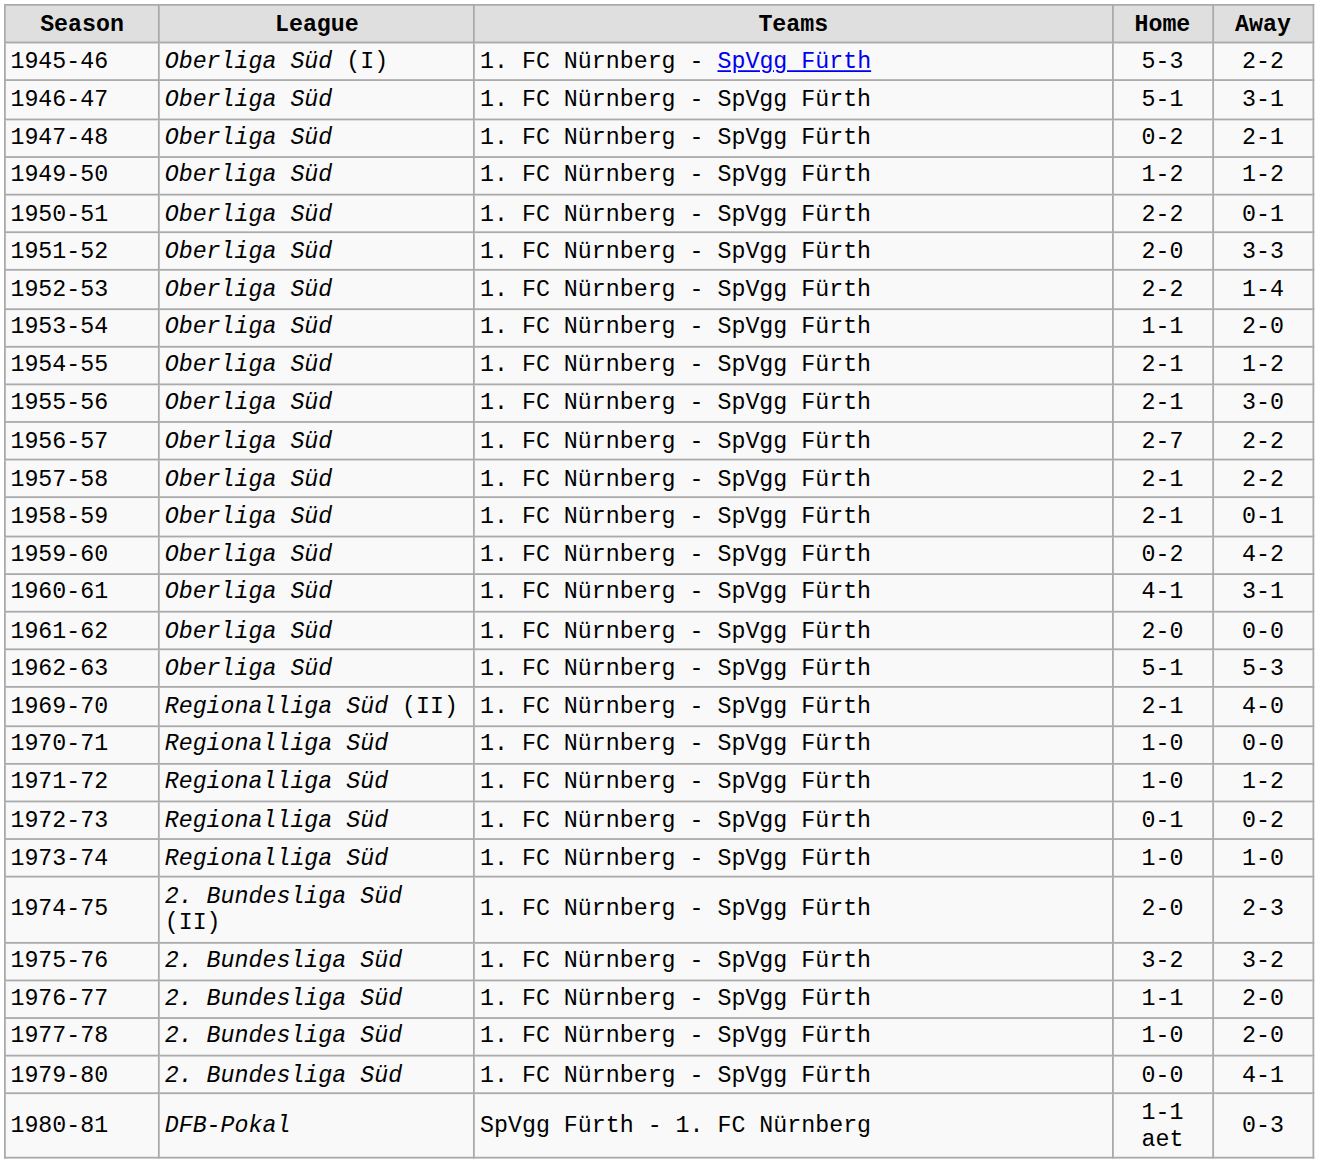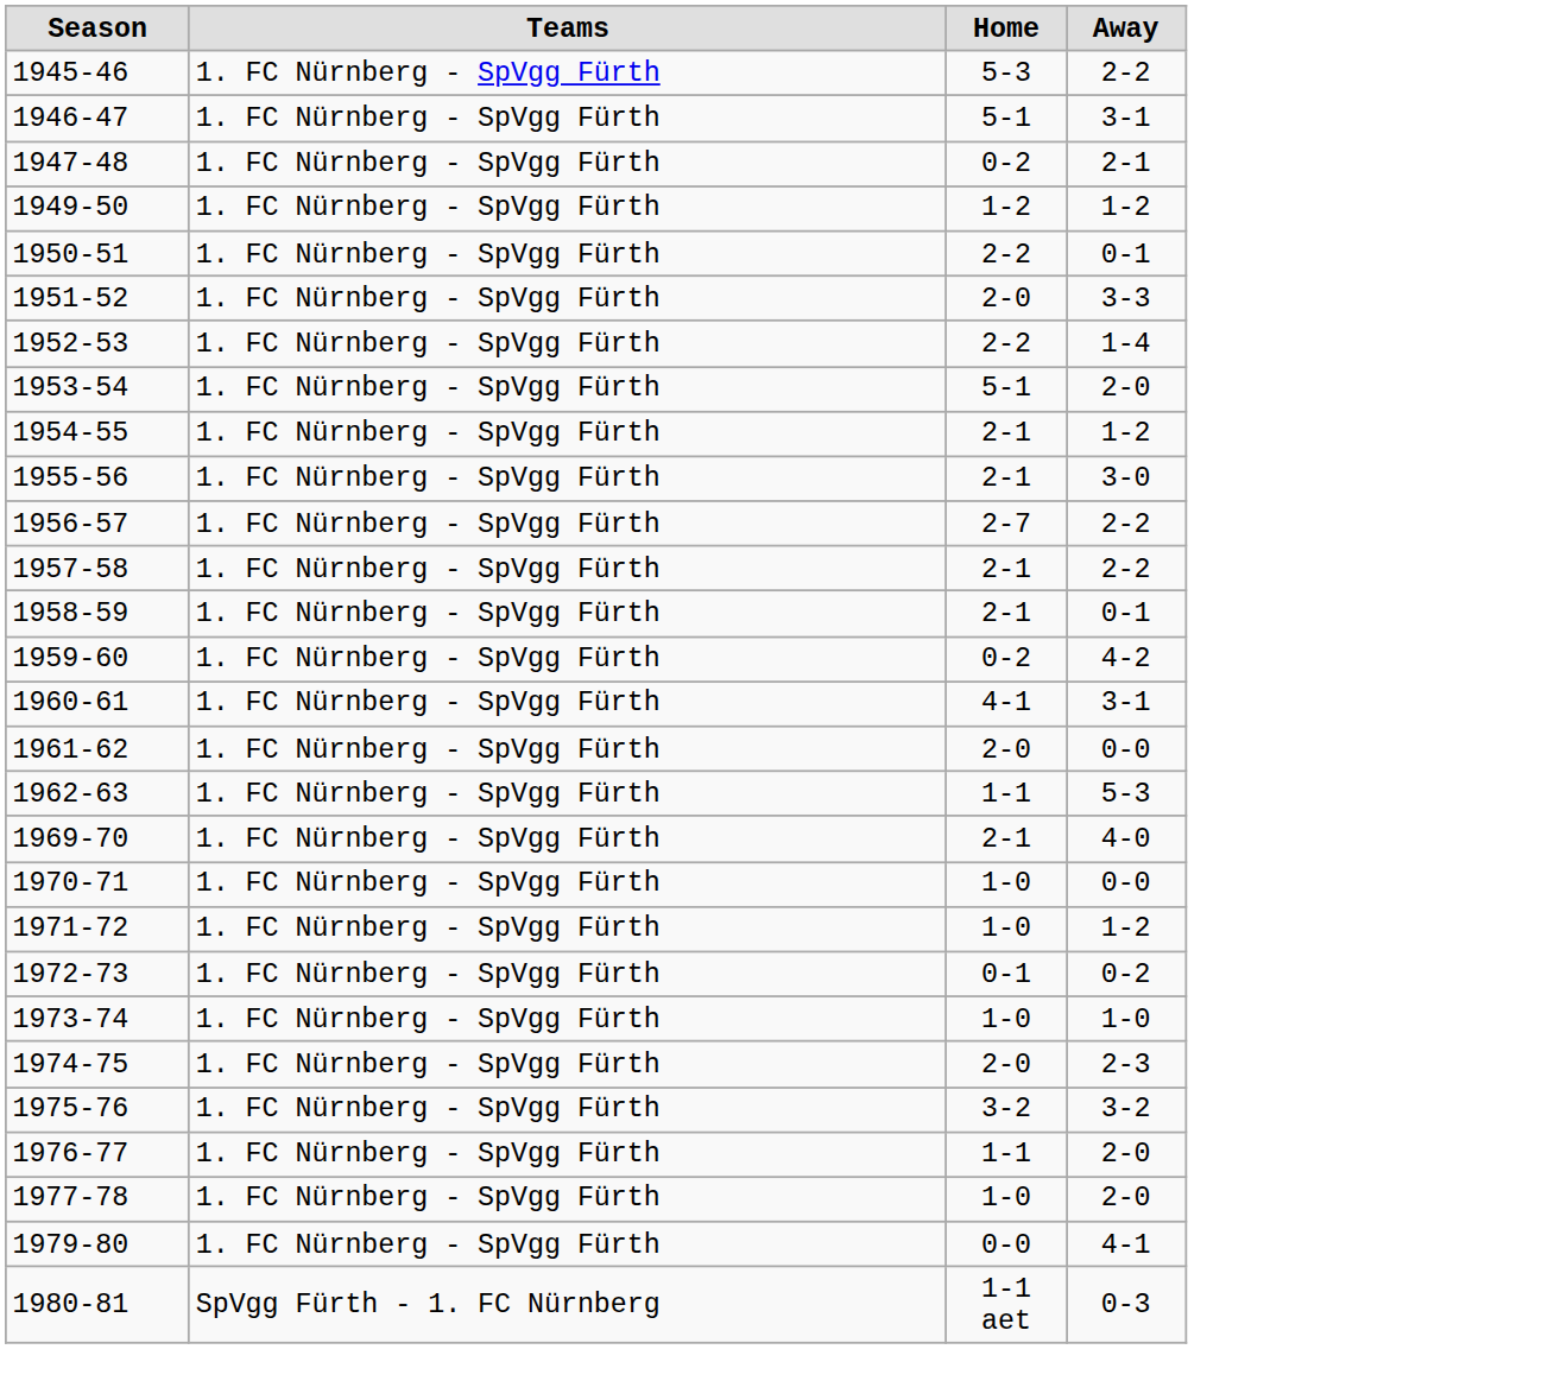- column: League | Oberliga Süd (I) | Oberliga Süd | Oberliga Süd | Oberliga Süd | Oberliga Süd | Oberliga Süd | Oberliga Süd | Oberliga Süd | Oberliga Süd | Oberliga Süd | Oberliga Süd | Oberliga Süd | Oberliga Süd | Oberliga Süd | Oberliga Süd | Oberliga Süd | Oberliga Süd | Regionalliga Süd (II) | Regionalliga Süd | Regionalliga Süd | Regionalliga Süd | Regionalliga Süd | 2. Bundesliga Süd (II) | 2. Bundesliga Süd | 2. Bundesliga Süd | 2. Bundesliga Süd | 2. Bundesliga Süd | DFB-Pokal
1953-54 | Home: 1-1 -> 5-1
1962-63 | Home: 5-1 -> 1-1
